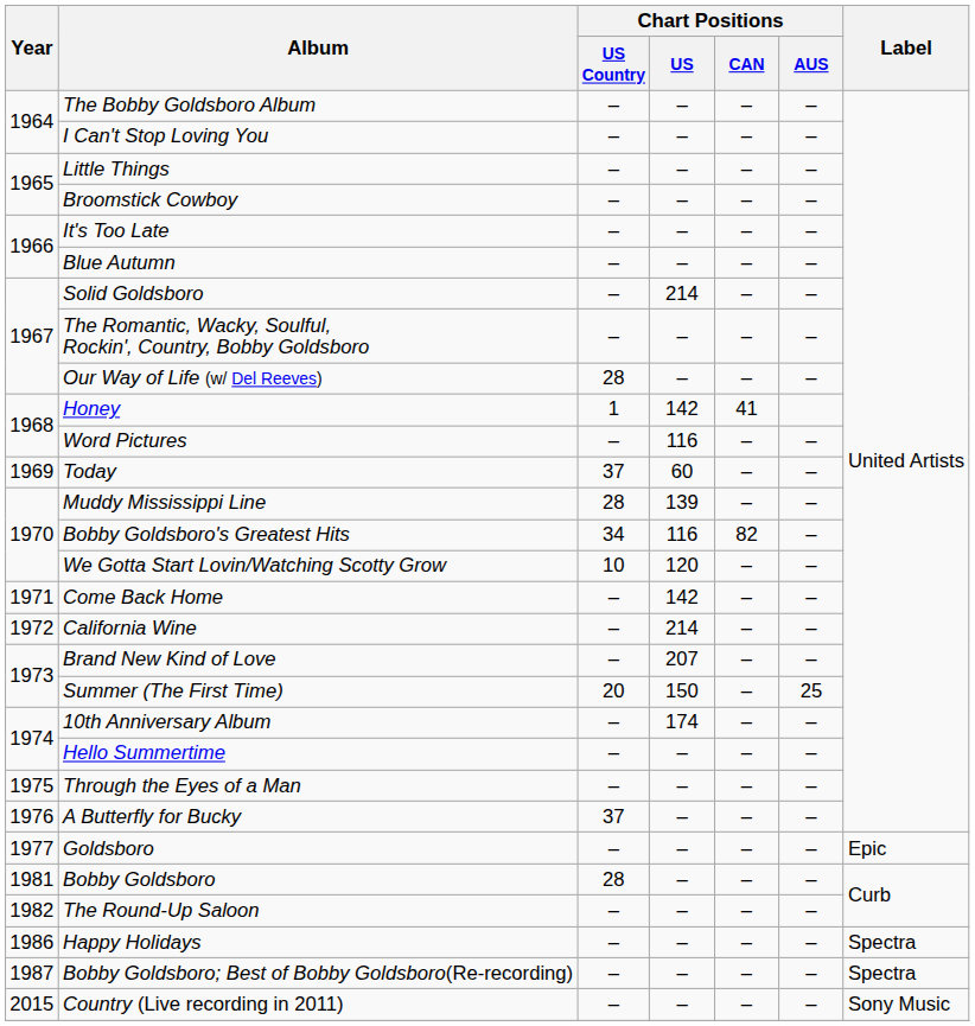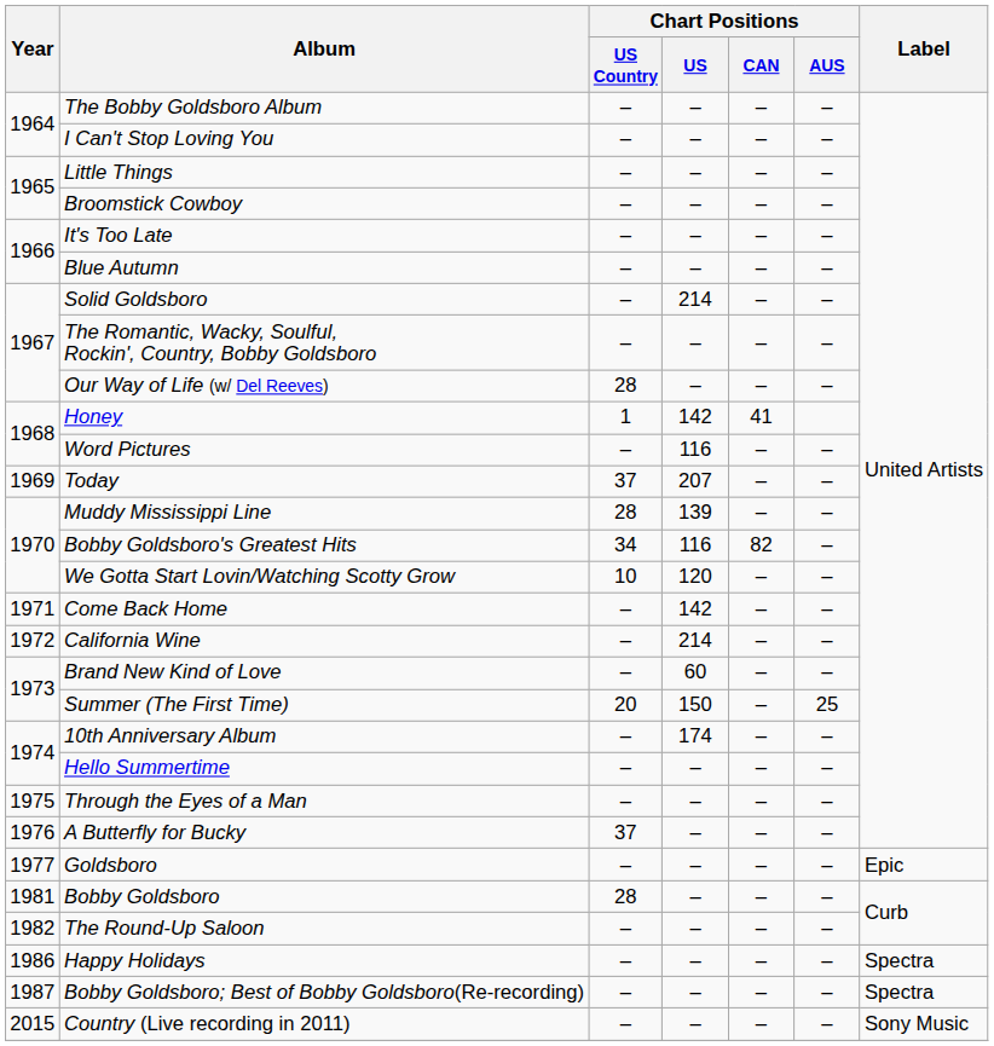Today | Chart Positions / US: 60 -> 207
Brand New Kind of Love | Chart Positions / US: 207 -> 60
